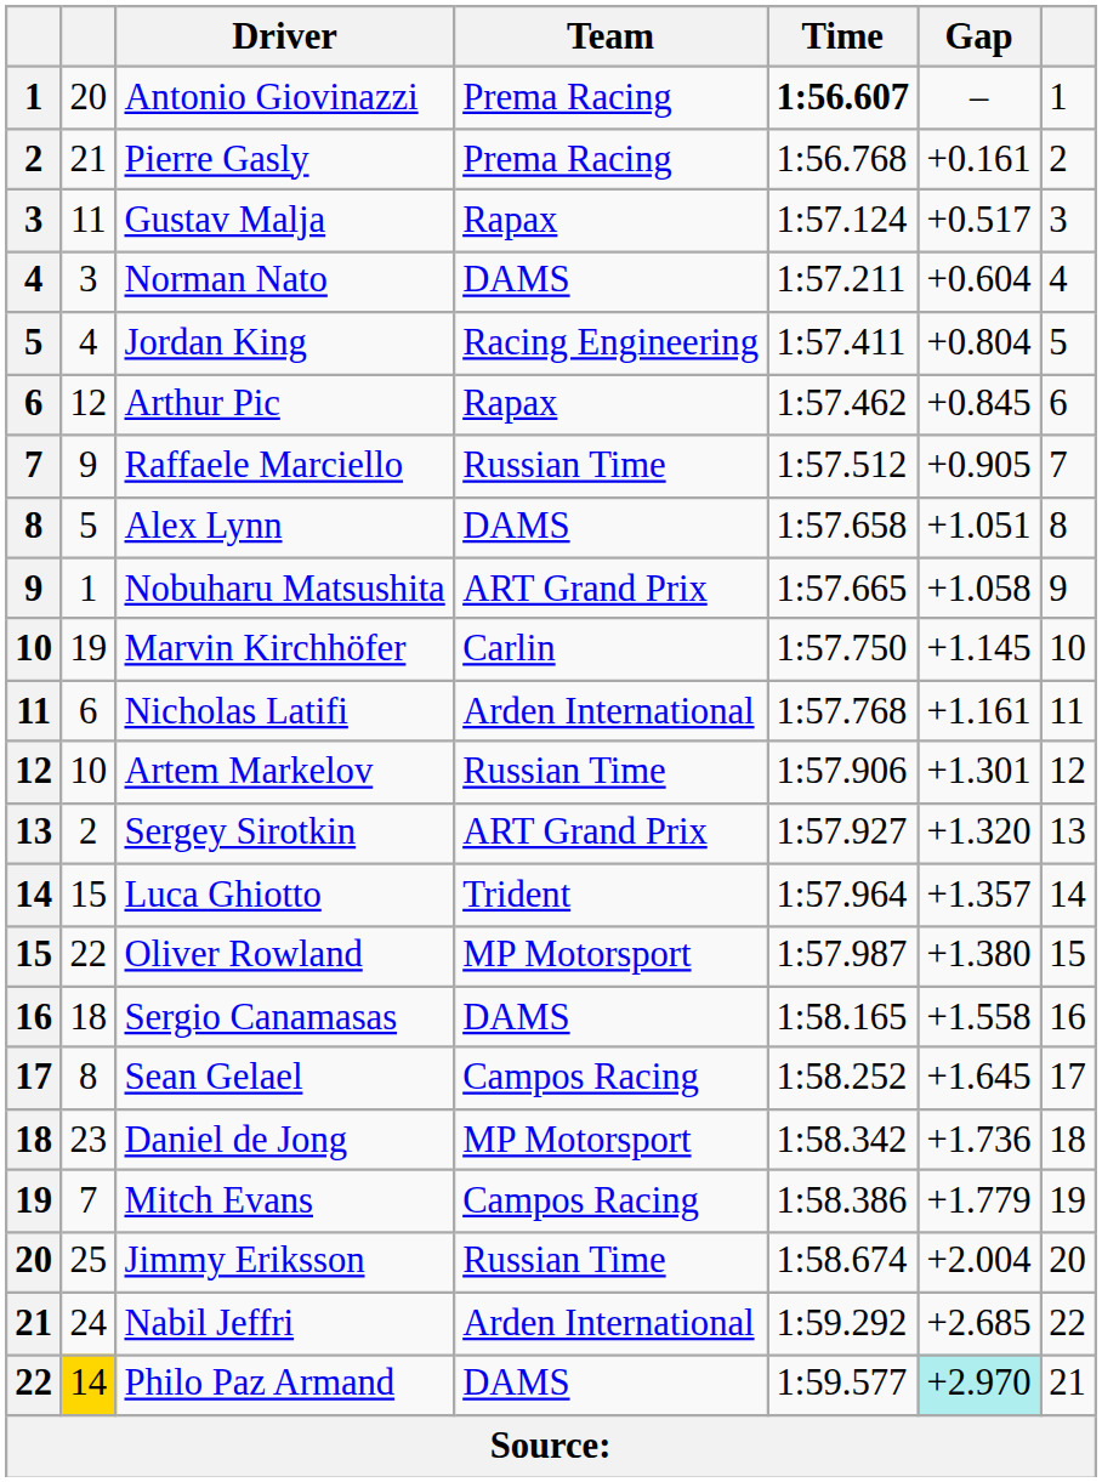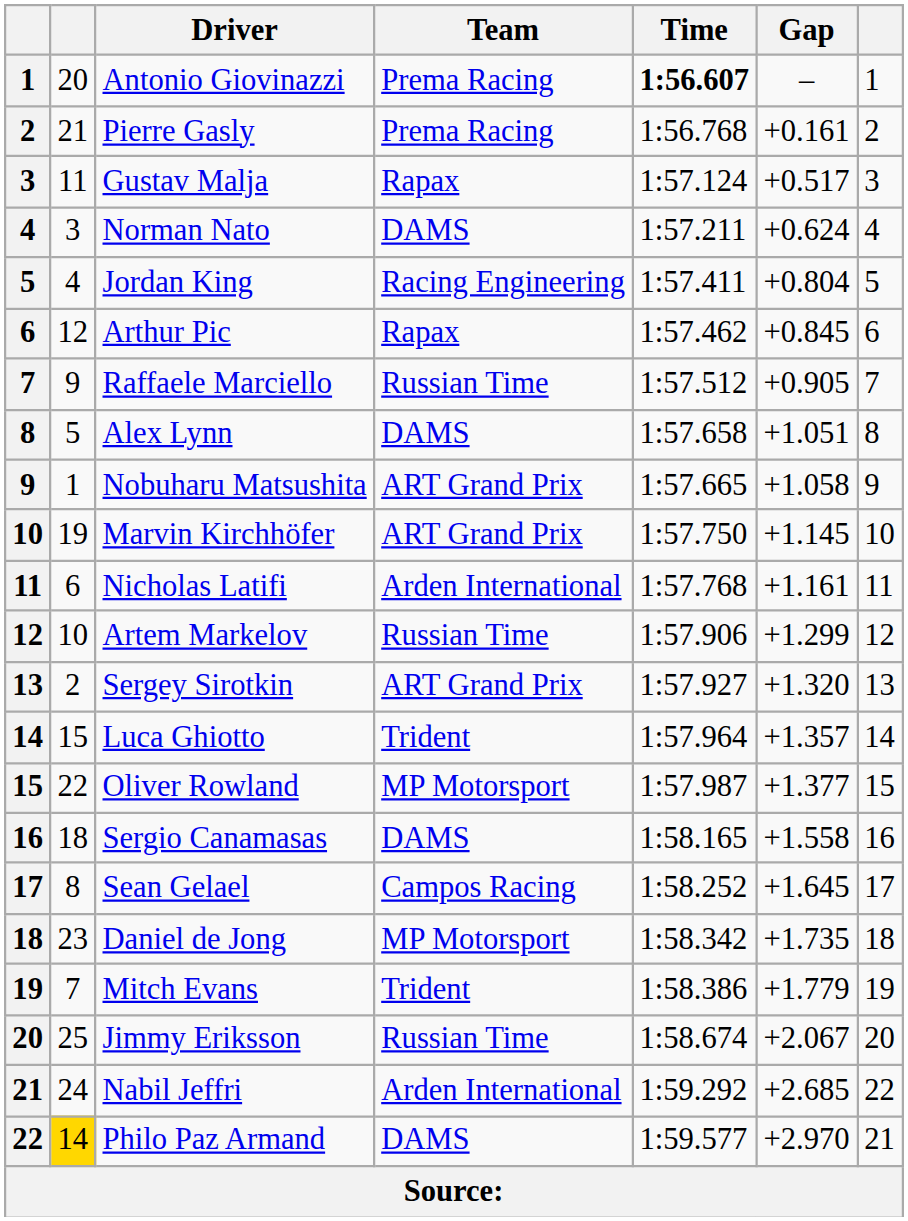Norman Nato | Gap: +0.604 -> +0.624
Marvin Kirchhöfer | Team: Carlin -> ART Grand Prix
Artem Markelov | Gap: +1.301 -> +1.299
Oliver Rowland | Gap: +1.380 -> +1.377
Daniel de Jong | Gap: +1.736 -> +1.735
Mitch Evans | Team: Campos Racing -> Trident
Jimmy Eriksson | Gap: +2.004 -> +2.067
Philo Paz Armand | Gap: paleturquoise background -> no background
